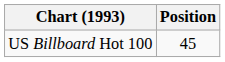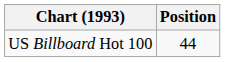US Billboard Hot 100 | Position: 45 -> 44
